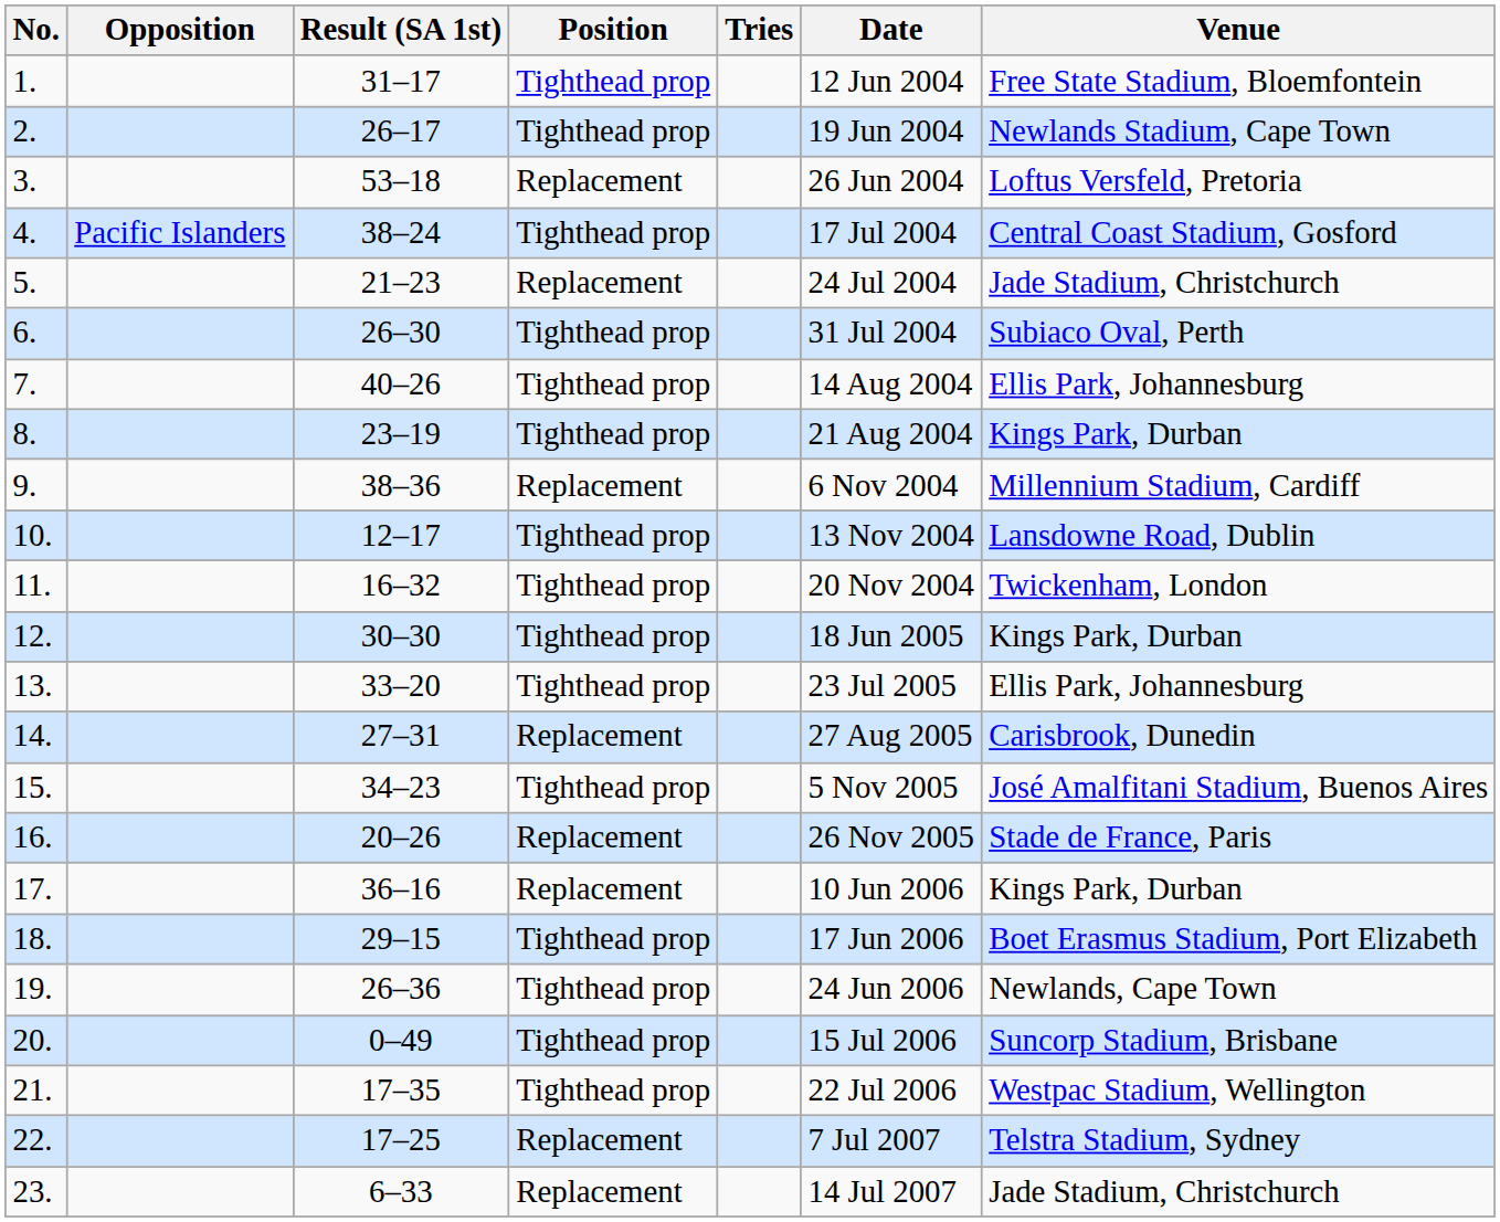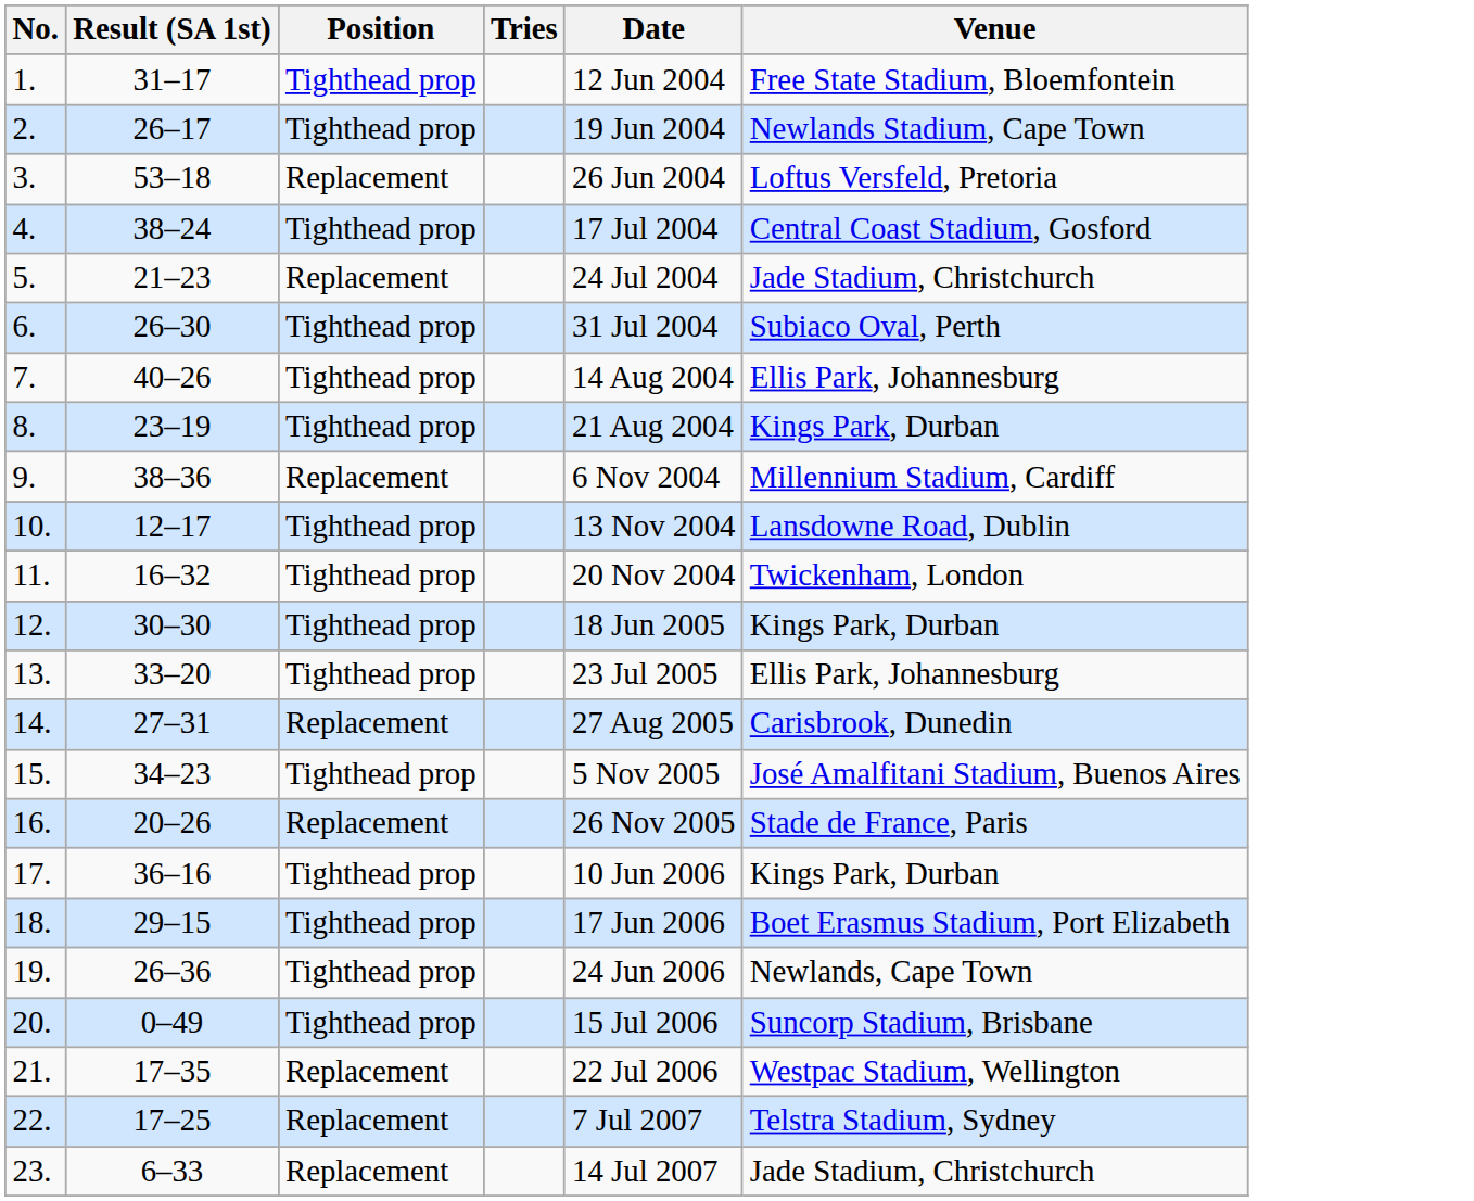- column: Opposition | Pacific Islanders
17. | Position: Replacement -> Tighthead prop
21. | Position: Tighthead prop -> Replacement
